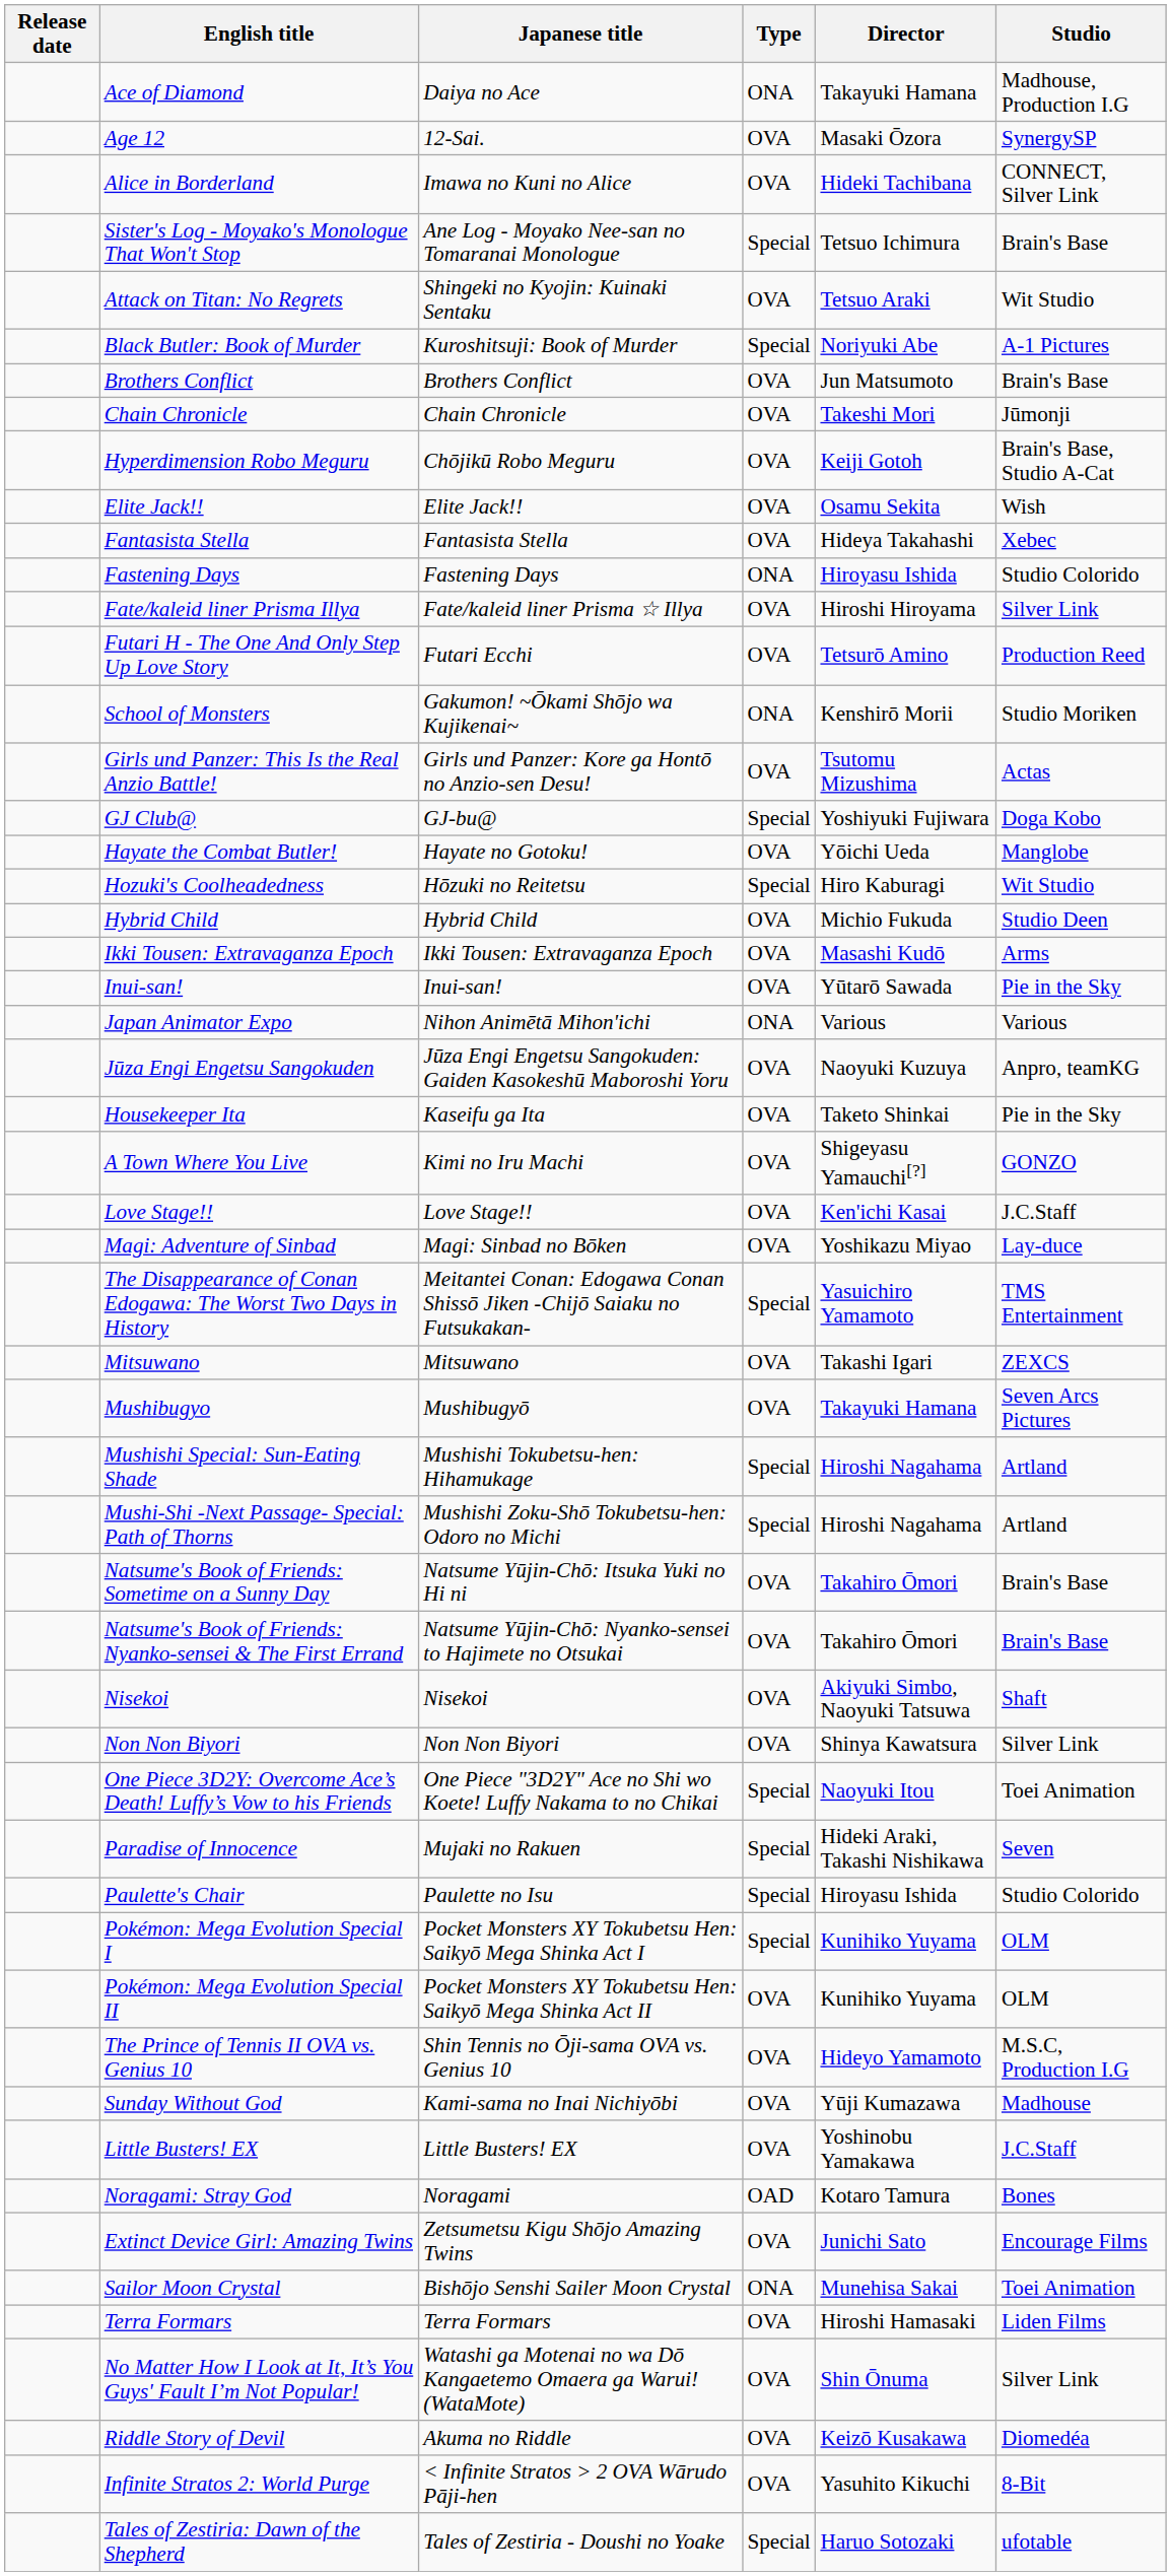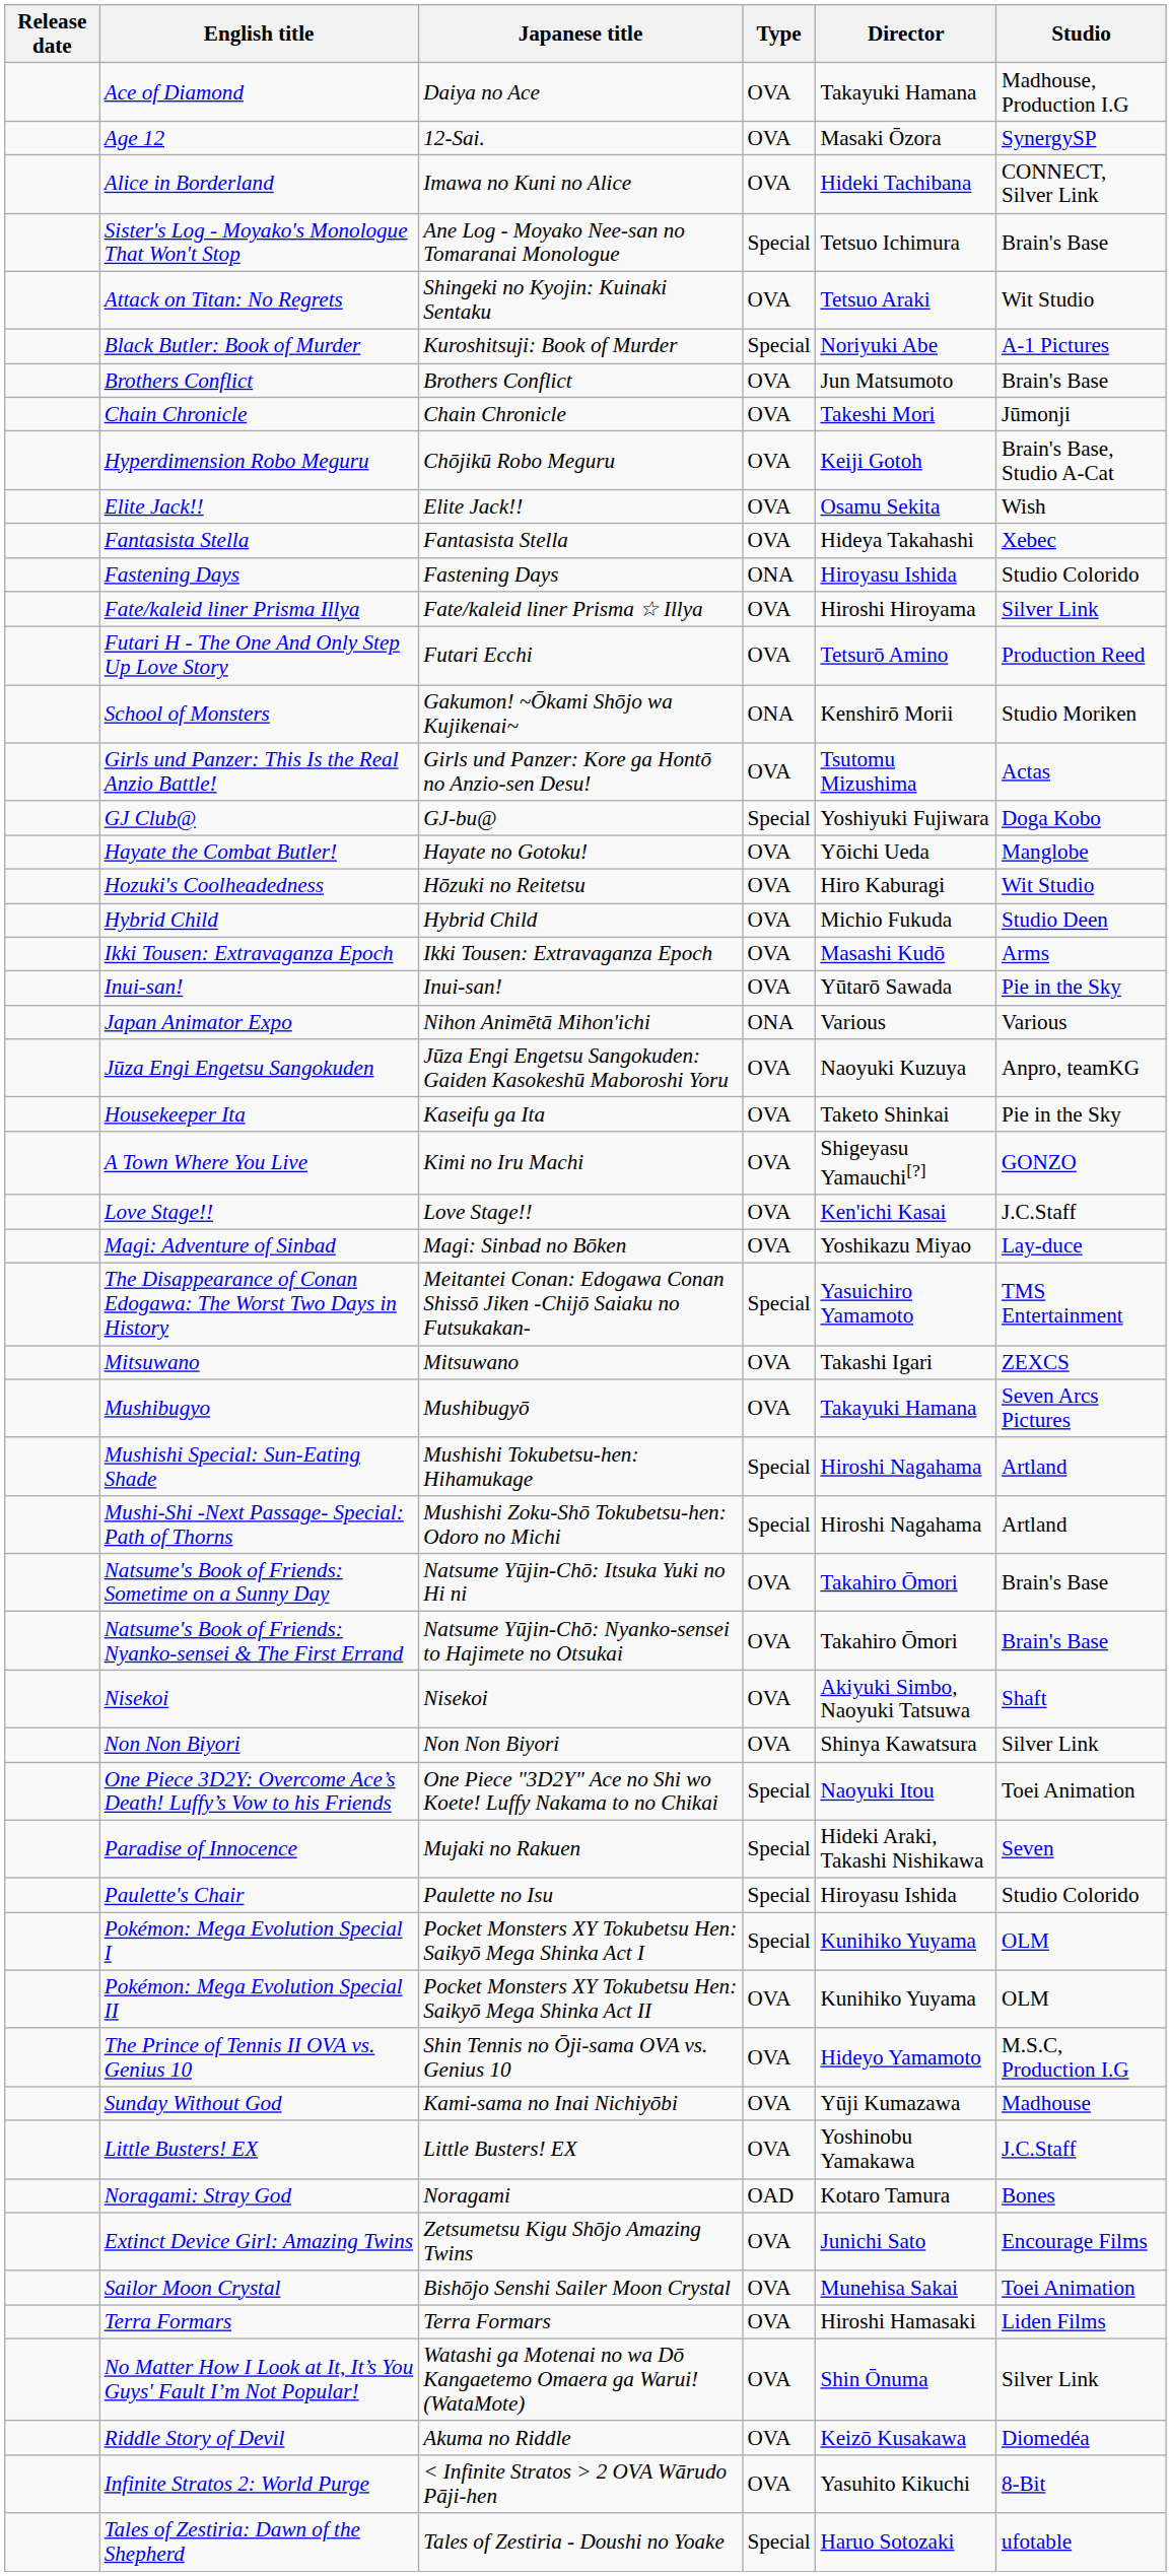Ace of Diamond | Type: ONA -> OVA
Hozuki's Coolheadedness | Type: Special -> OVA
Sailor Moon Crystal | Type: ONA -> OVA
